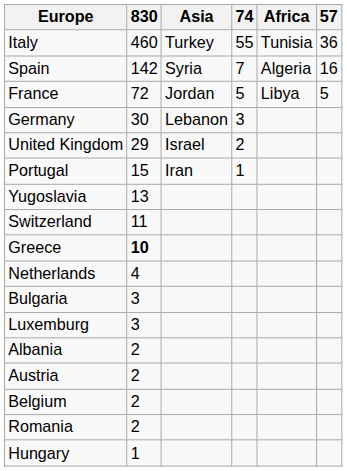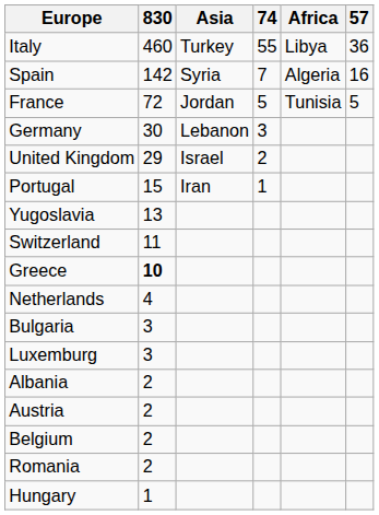Italy | Africa: Tunisia -> Libya
France | Africa: Libya -> Tunisia
